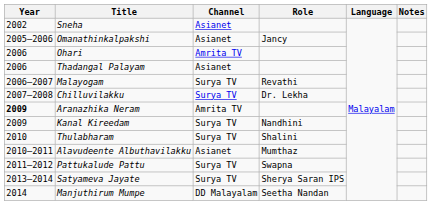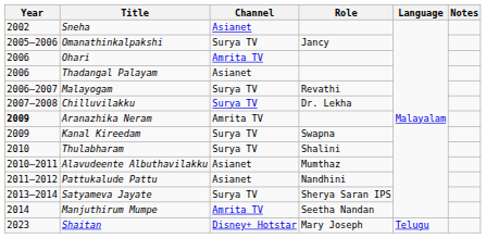Omanathinkalpakshi | Channel: Asianet -> Surya TV
Kanal Kireedam | Role: Nandhini -> Swapna
Pattukalude Pattu | Channel: Surya TV -> Asianet
Pattukalude Pattu | Role: Swapna -> Nandhini
Manjuthirum Mumpe | Channel: DD Malayalam -> Amrita TV
+ row: 2023 | Shaitan | Disney+ Hotstar | Mary Joseph | Telugu
